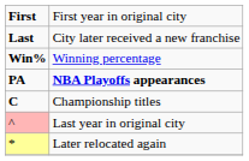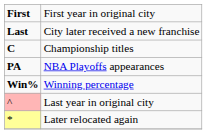rows swapped: Win% <-> C
PA | column 2: bold -> normal
